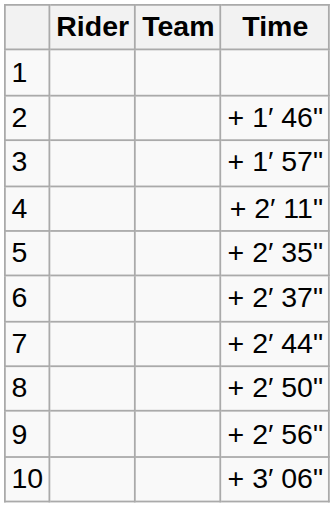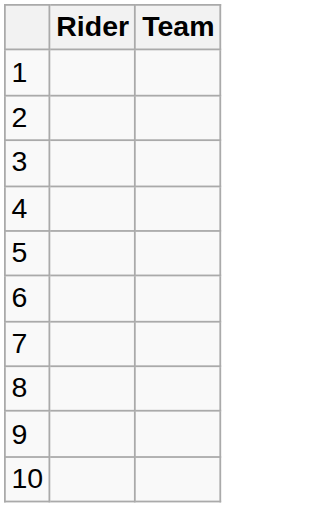- column: Time | + 1′ 46" | + 1′ 57" | + 2′ 11" | + 2′ 35" | + 2′ 37" | + 2′ 44" | + 2′ 50" | + 2′ 56" | + 3′ 06"
